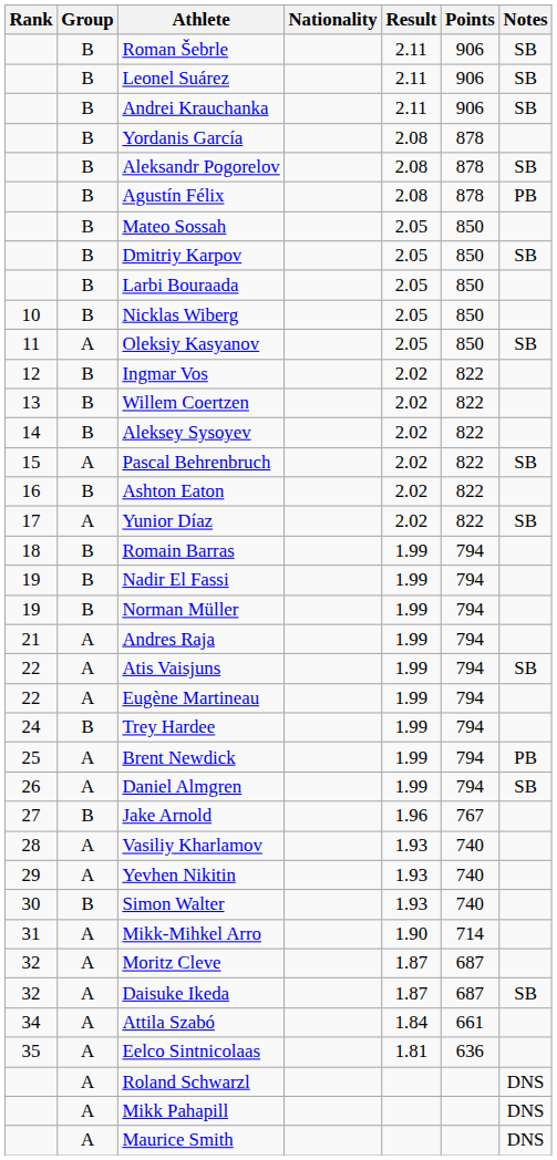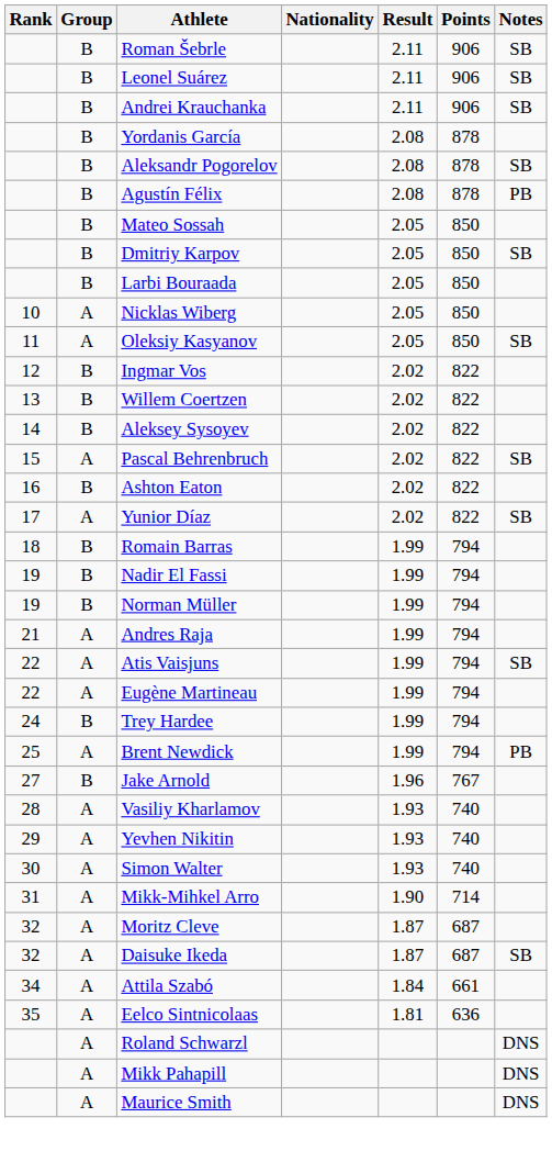Nicklas Wiberg | Group: B -> A
- row: 26 | A | Daniel Almgren | 1.99 | 794 | SB
Simon Walter | Group: B -> A
